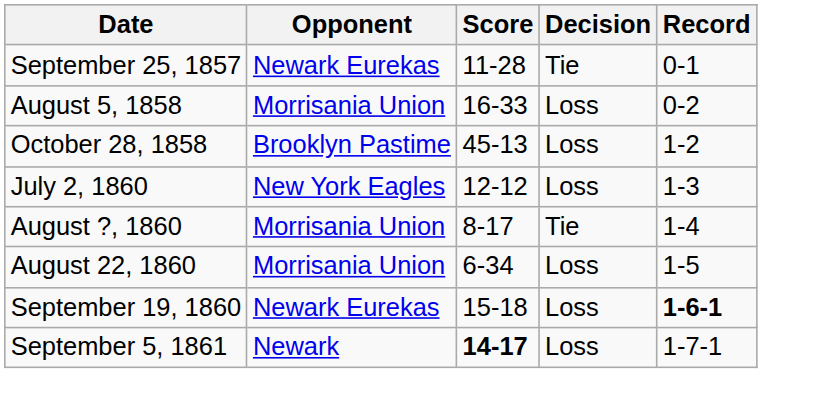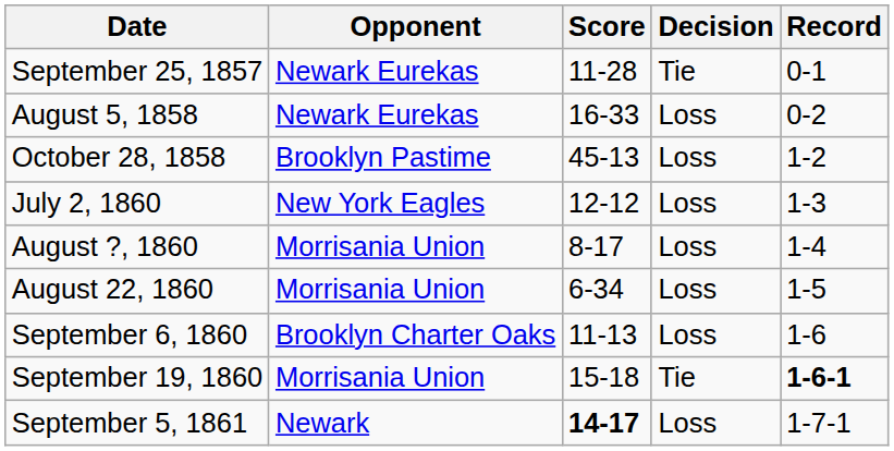August 5, 1858 | Opponent: Morrisania Union -> Newark Eurekas
August ?, 1860 | Decision: Tie -> Loss
+ row: September 6, 1860 | Brooklyn Charter Oaks | 11-13 | Loss | 1-6
September 19, 1860 | Opponent: Newark Eurekas -> Morrisania Union
September 19, 1860 | Decision: Loss -> Tie
